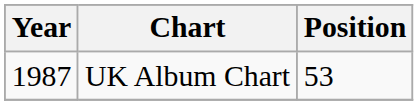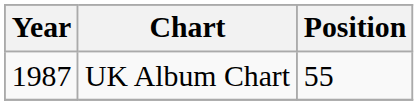UK Album Chart | Position: 53 -> 55
